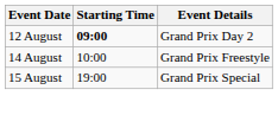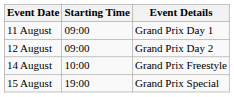+ row: 11 August | 09:00 | Grand Prix Day 1
12 August | Starting Time: bold -> normal
